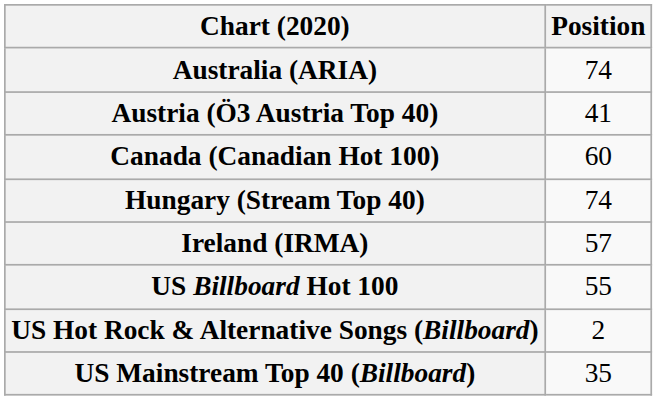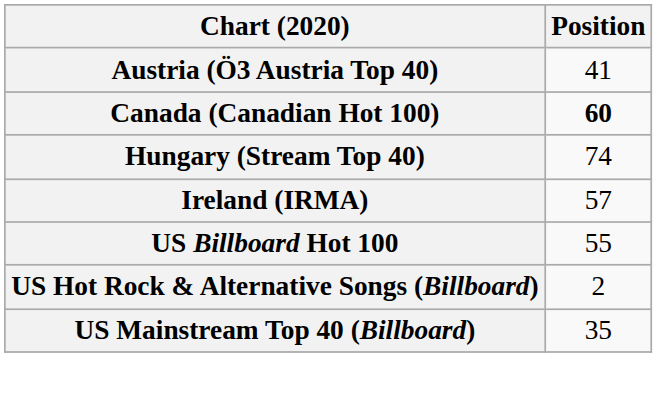- row: Australia (ARIA) | 74
Canada (Canadian Hot 100) | Position: normal -> bold
